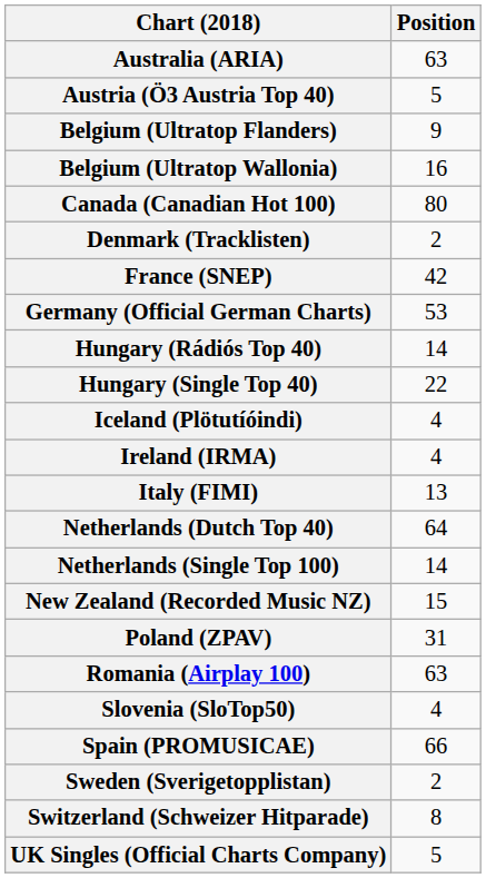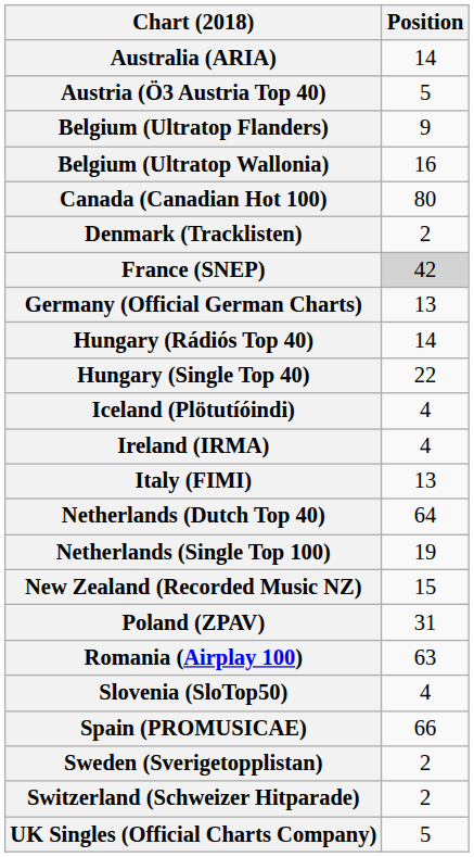Australia (ARIA) | Position: 63 -> 14
France (SNEP) | Position: no background -> lightgrey background
Germany (Official German Charts) | Position: 53 -> 13
Netherlands (Single Top 100) | Position: 14 -> 19
Switzerland (Schweizer Hitparade) | Position: 8 -> 2
